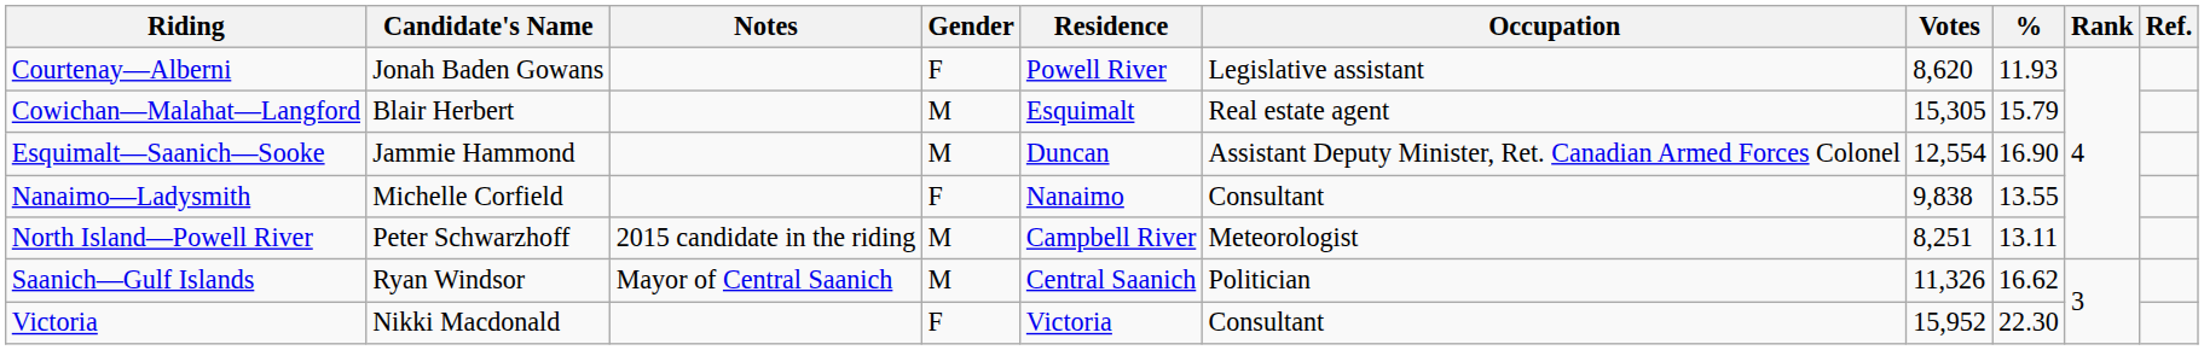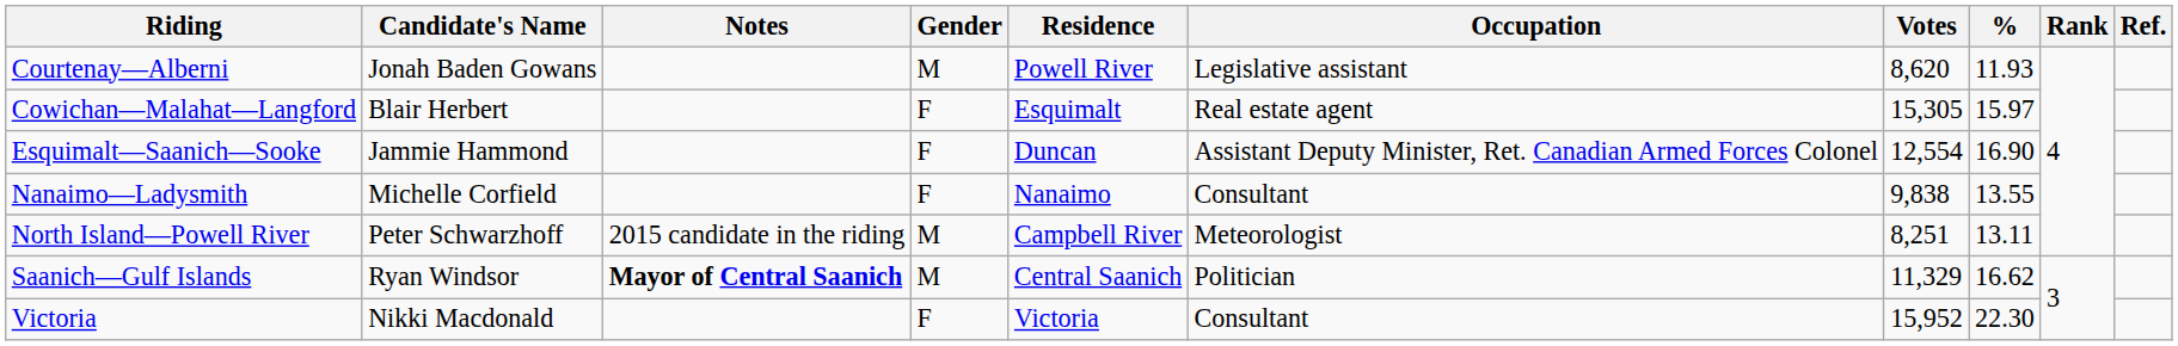Courtenay—Alberni | Gender: F -> M
Cowichan—Malahat—Langford | Gender: M -> F
Cowichan—Malahat—Langford | %: 15.79 -> 15.97
Esquimalt—Saanich—Sooke | Gender: M -> F
Saanich—Gulf Islands | Notes: normal -> bold
Saanich—Gulf Islands | Votes: 11,326 -> 11,329
